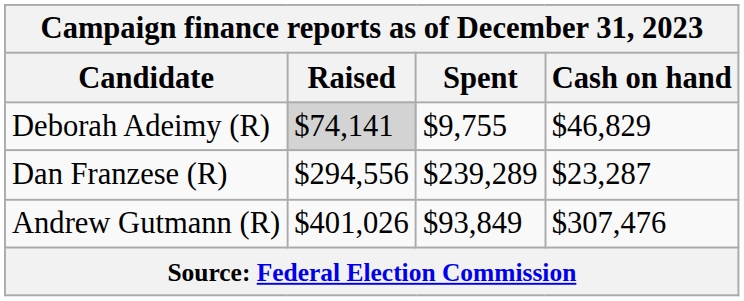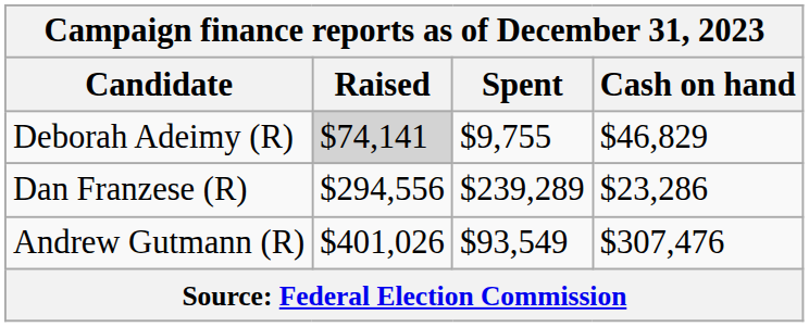Dan Franzese (R) | Cash on hand: $23,287 -> $23,286
Andrew Gutmann (R) | Spent: $93,849 -> $93,549
